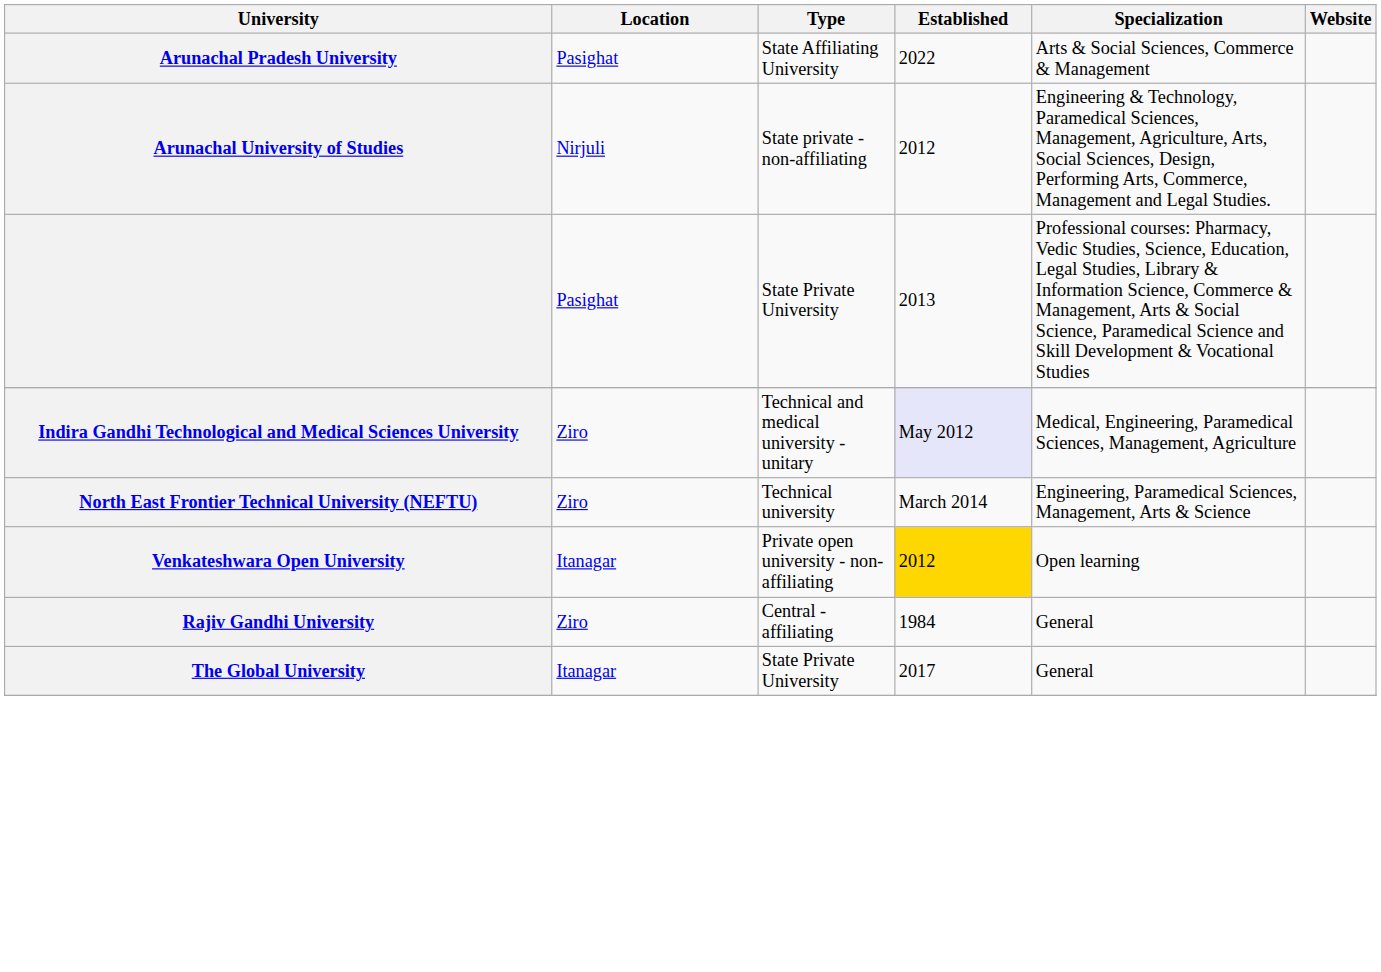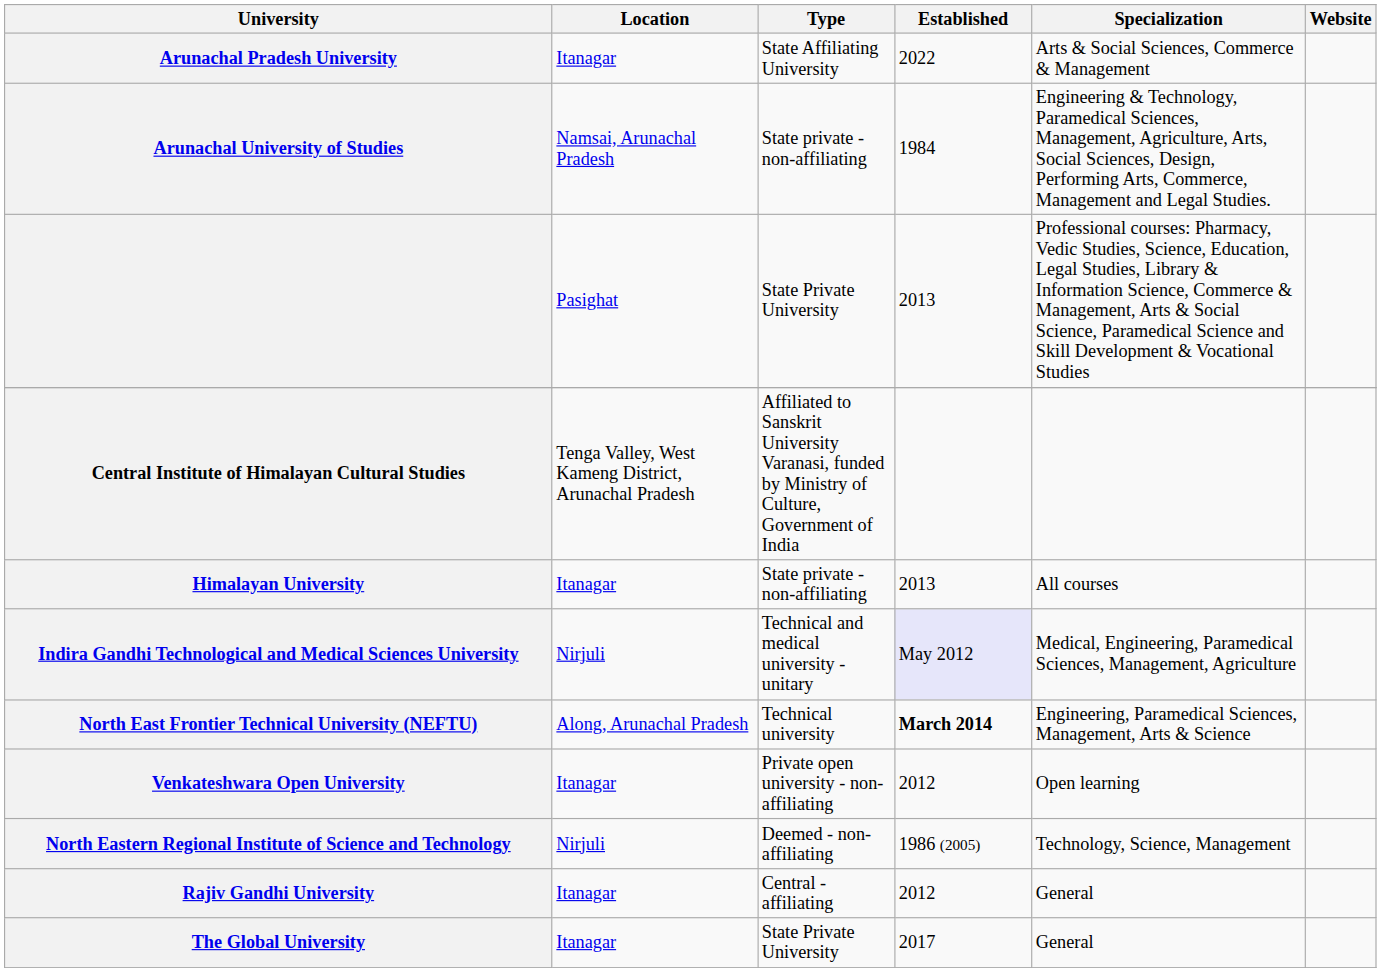Arunachal Pradesh University | Location: Pasighat -> Itanagar
Arunachal University of Studies | Location: Nirjuli -> Namsai, Arunachal Pradesh
Arunachal University of Studies | Established: 2012 -> 1984
+ row: Central Institute of Himalayan Cultural Studies | Tenga Valley, West Kameng District, Arunachal Pradesh | Affiliated to Sanskrit University Varanasi, funded by Ministry of Culture, Government of India
+ row: Himalayan University | Itanagar | State private - non-affiliating | 2013 | All courses
Indira Gandhi Technological and Medical Sciences University | Location: Ziro -> Nirjuli
North East Frontier Technical University (NEFTU) | Location: Ziro -> Along, Arunachal Pradesh
North East Frontier Technical University (NEFTU) | Established: normal -> bold
Venkateshwara Open University | Established: gold background -> no background
+ row: North Eastern Regional Institute of Science and Technology | Nirjuli | Deemed - non-affiliating | 1986 (2005) | Technology, Science, Management
Rajiv Gandhi University | Location: Ziro -> Itanagar
Rajiv Gandhi University | Established: 1984 -> 2012
